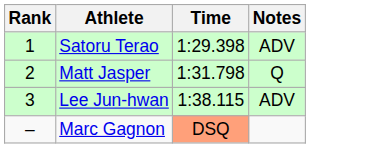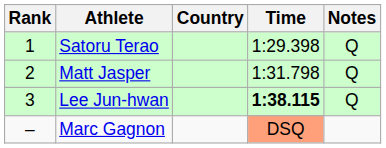+ column: Country
Satoru Terao | Notes: ADV -> Q
Lee Jun-hwan | Time: normal -> bold
Lee Jun-hwan | Notes: ADV -> Q
